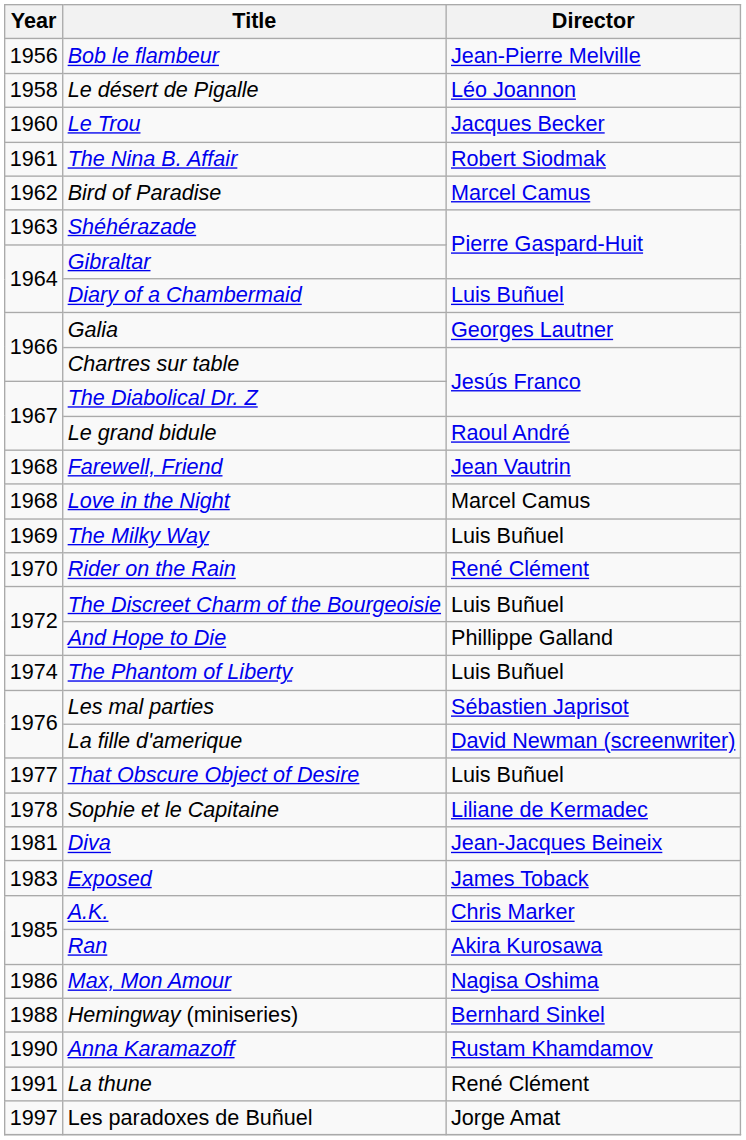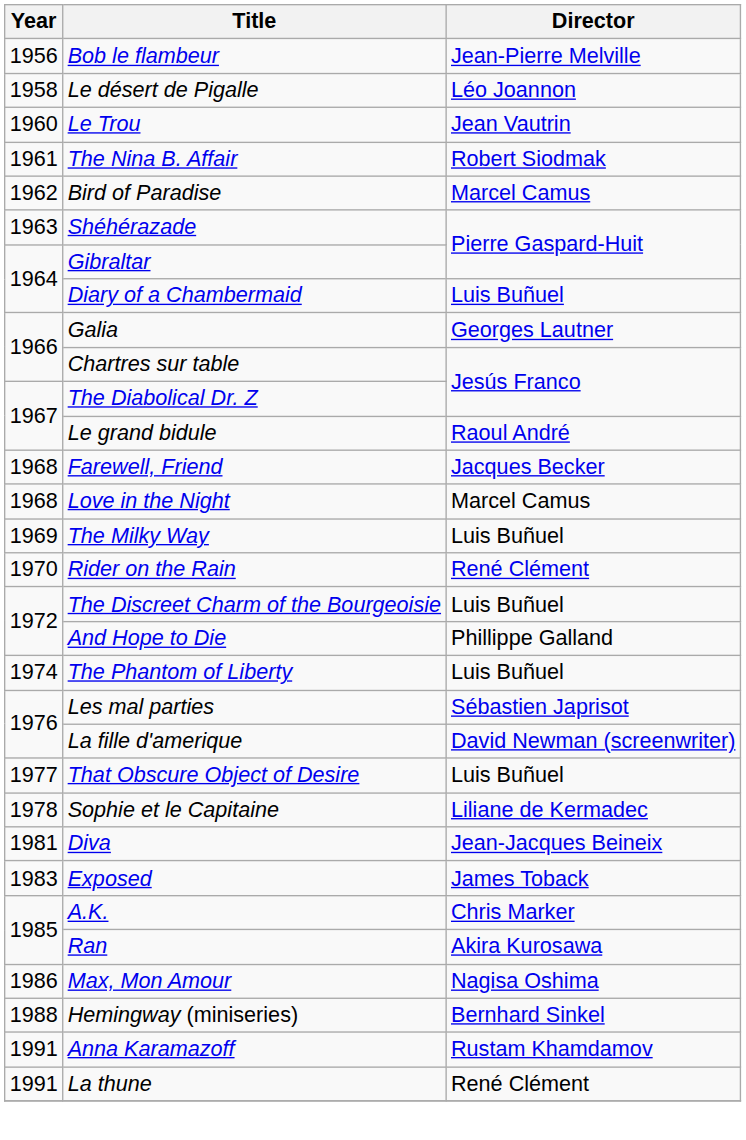Le Trou | Director: Jacques Becker -> Jean Vautrin
Farewell, Friend | Director: Jean Vautrin -> Jacques Becker
Anna Karamazoff | Year: 1990 -> 1991
- row: 1997 | Les paradoxes de Buñuel | Jorge Amat
